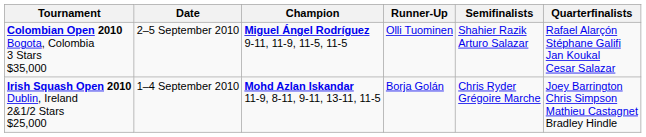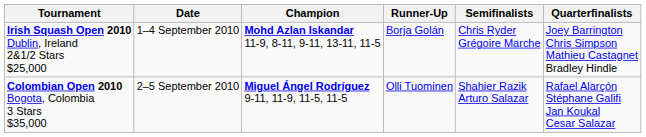rows swapped: Irish Squash Open 2010 Dublin, Ireland 2&1/2 Stars $25,000 <-> Colombian Open 2010 Bogota, Colombia 3 Stars $35,000
